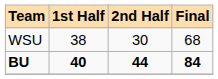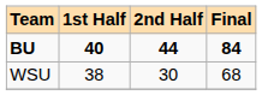rows swapped: WSU <-> BU
